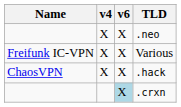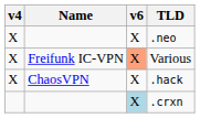columns swapped: Name <-> v4
Various | v6: no background -> lightsalmon background
